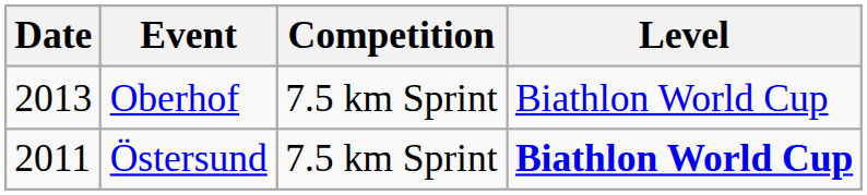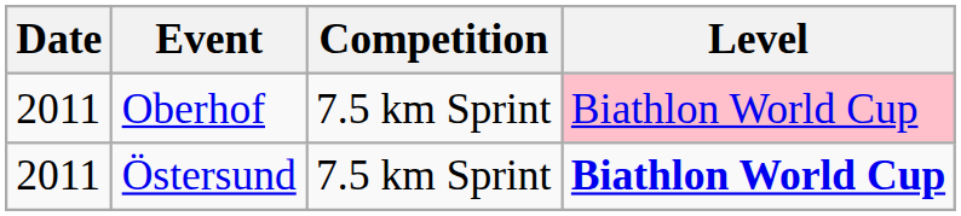Oberhof | Date: 2013 -> 2011
Oberhof | Level: no background -> pink background
